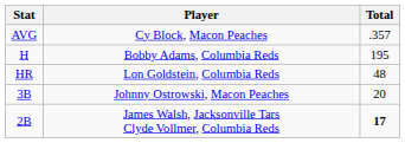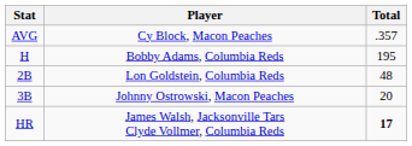Lon Goldstein, Columbia Reds | Stat: HR -> 2B
James Walsh, Jacksonville Tars Clyde Vollmer, Columbia Reds | Stat: 2B -> HR
